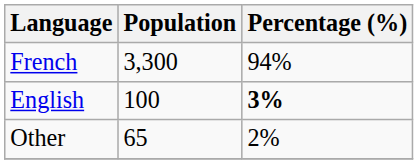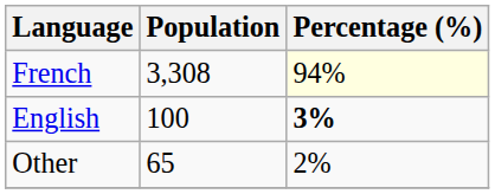French | Population: 3,300 -> 3,308
French | Percentage (%): no background -> lightyellow background
